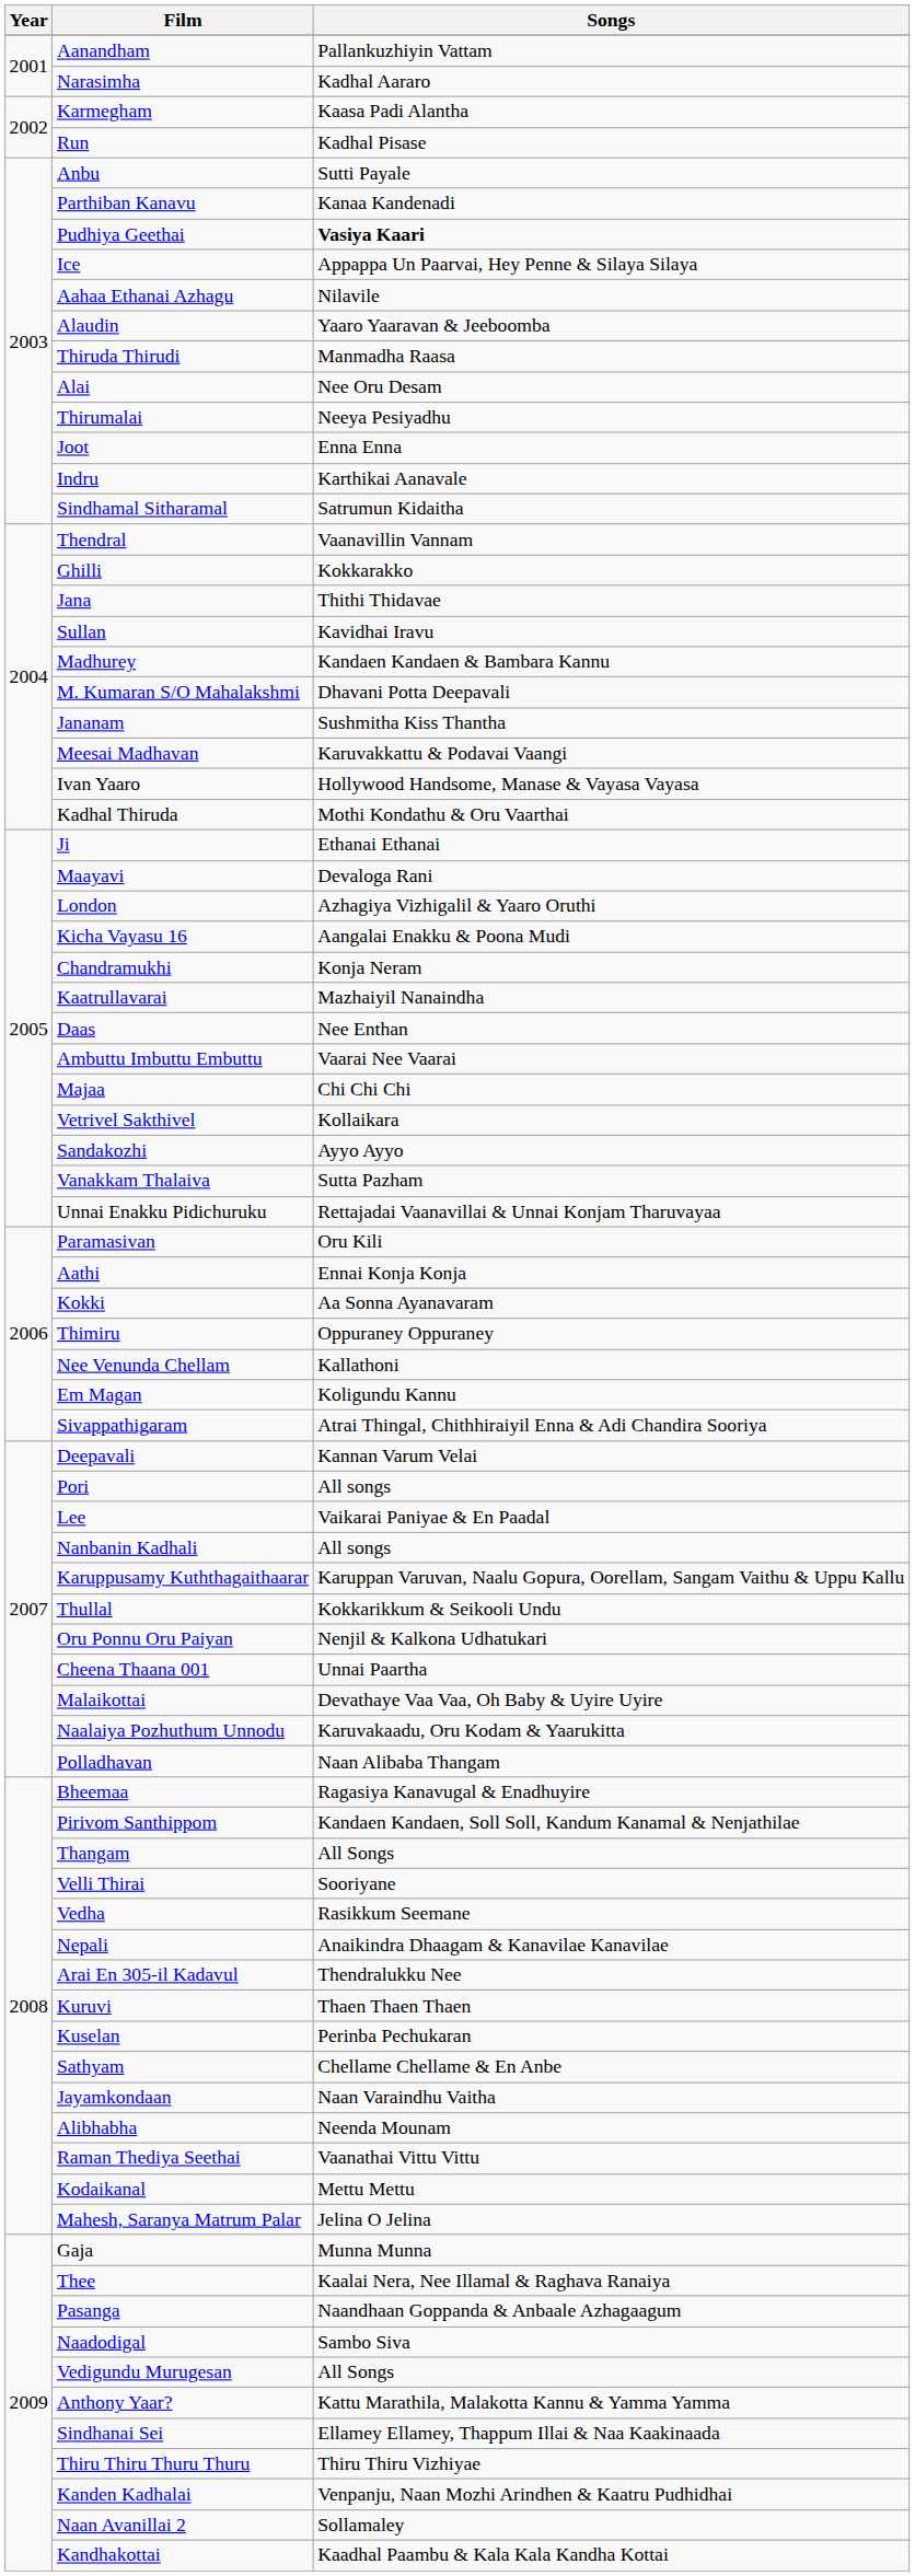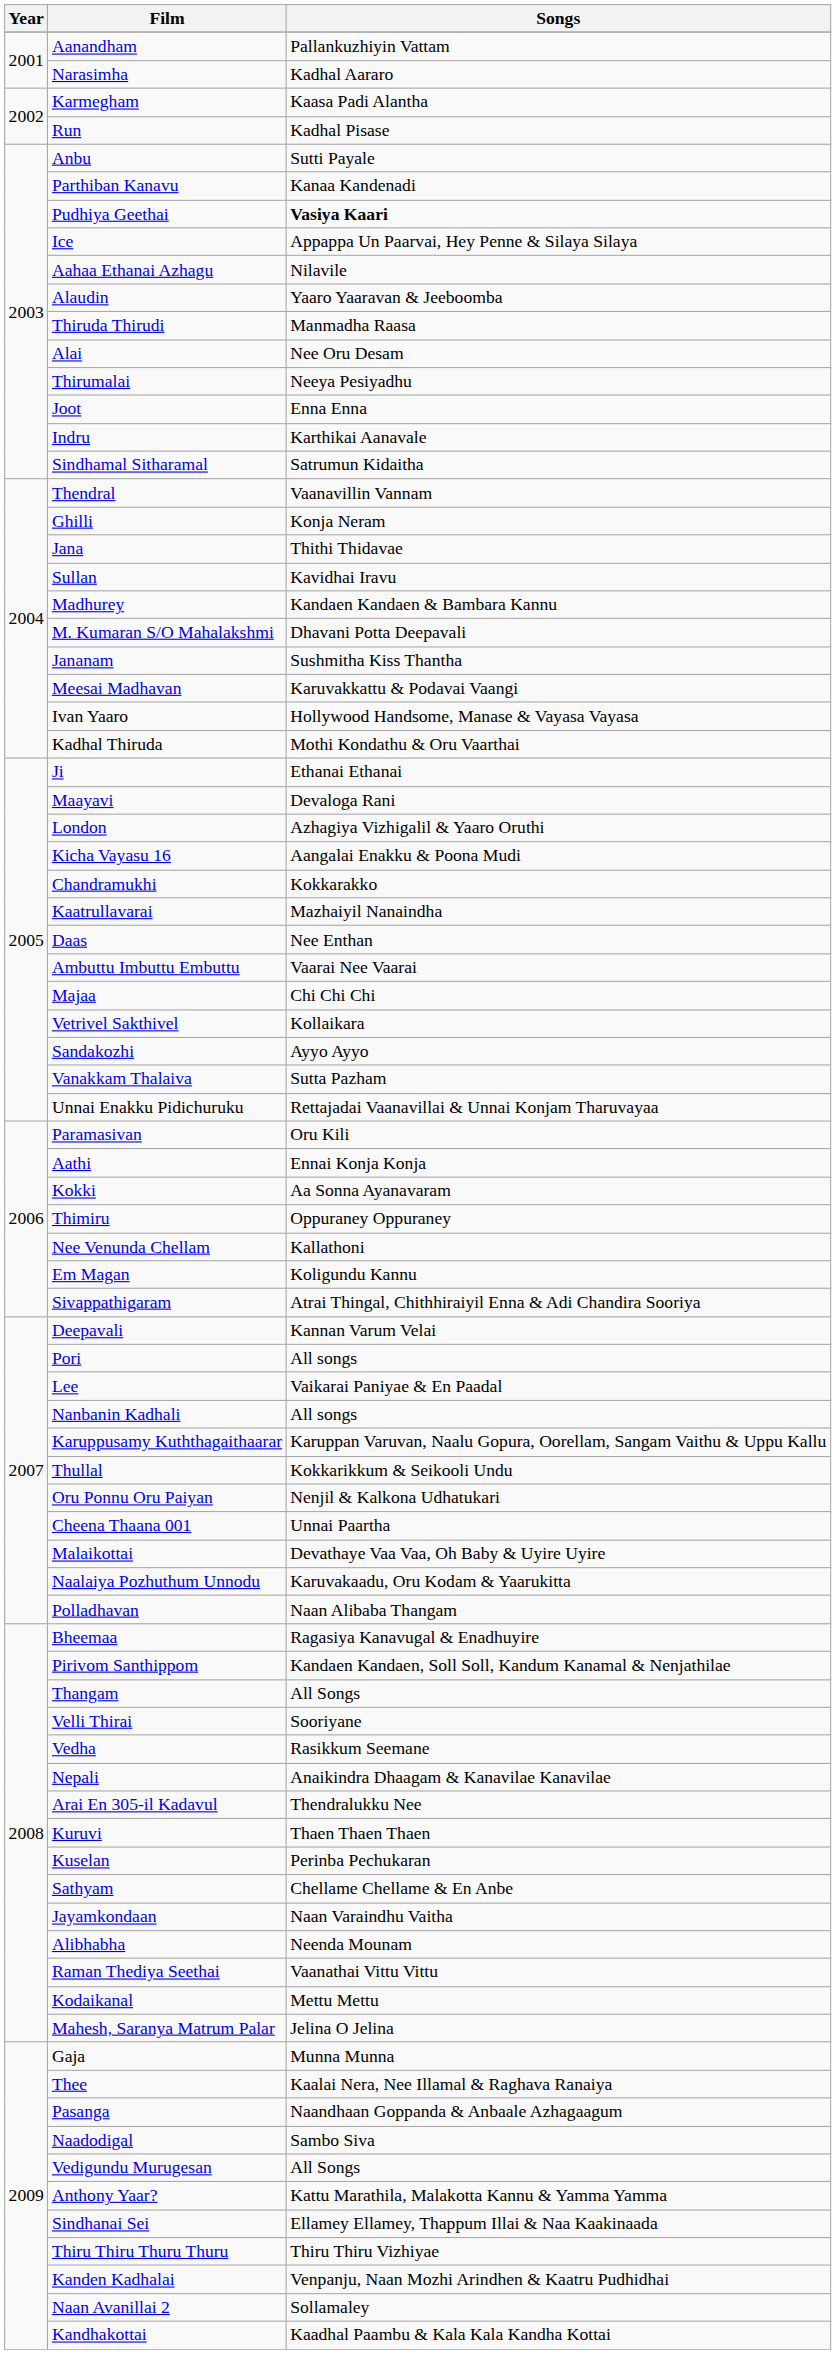Ghilli | Songs: Kokkarakko -> Konja Neram
Chandramukhi | Songs: Konja Neram -> Kokkarakko
